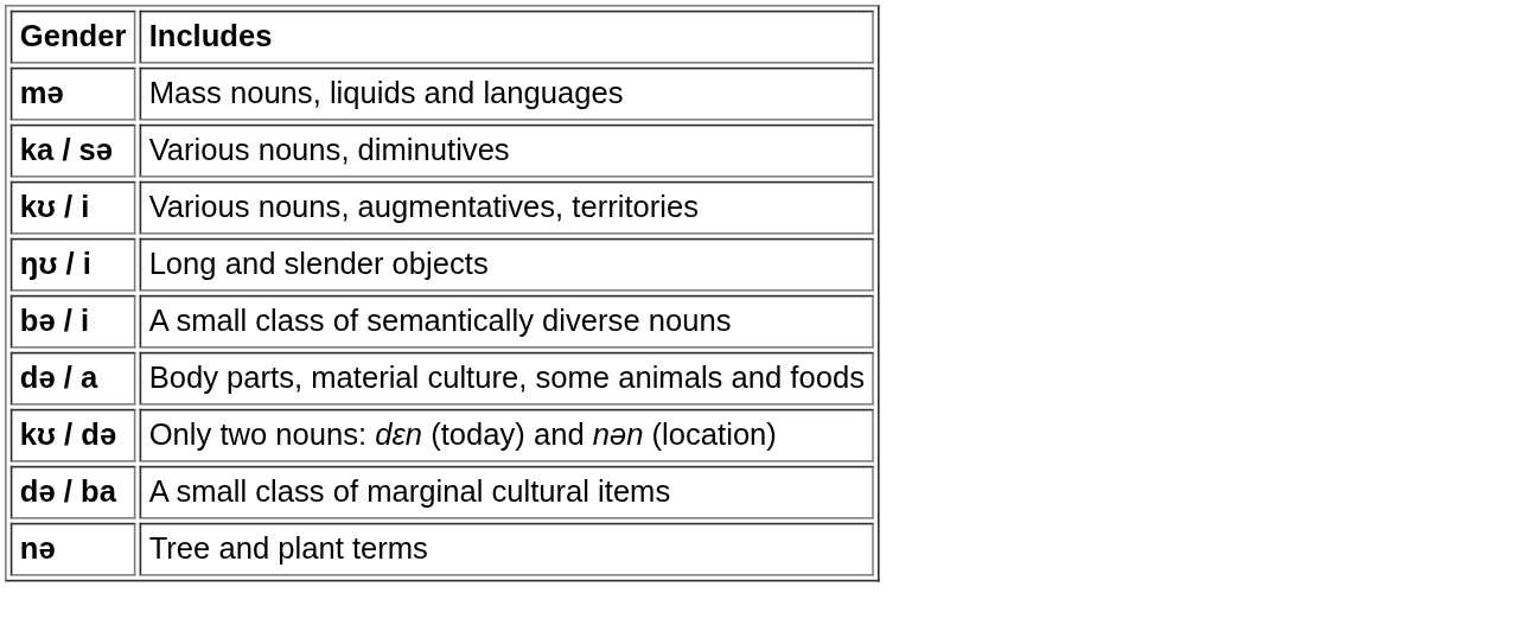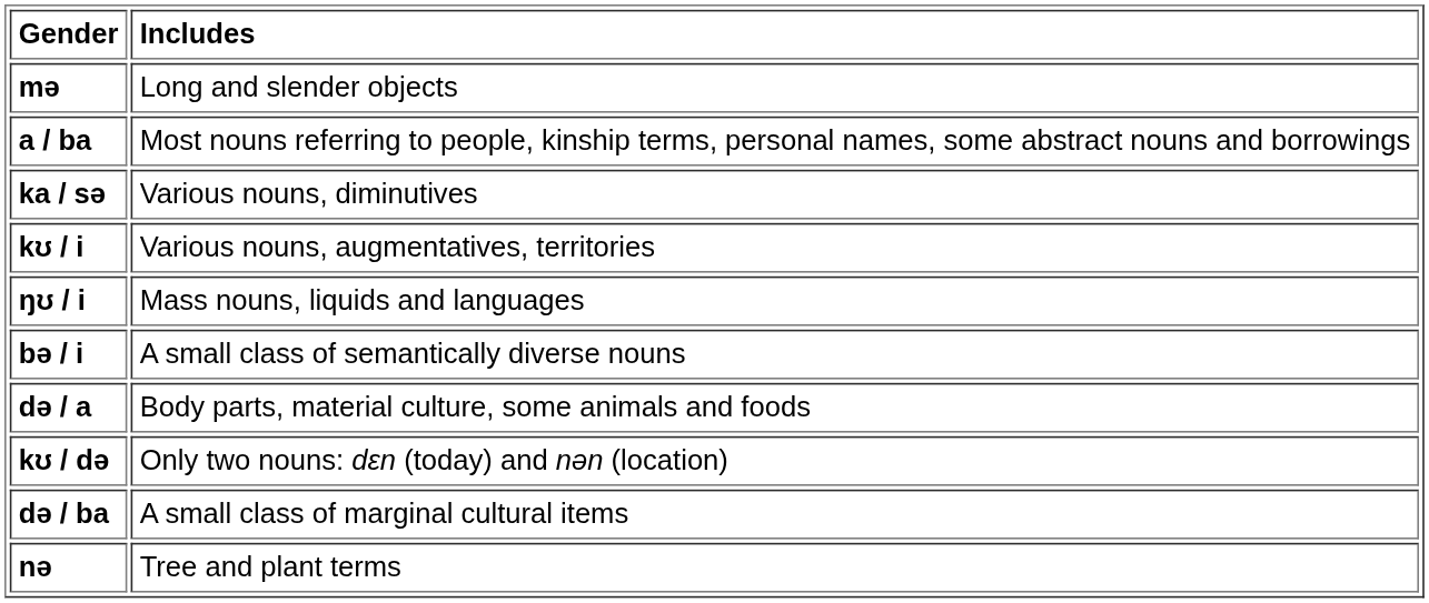mə | Includes: Mass nouns, liquids and languages -> Long and slender objects
+ row: a / ba | Most nouns referring to people, kinship terms, personal names, some abstract nouns and borrowings
ŋʊ / i | Includes: Long and slender objects -> Mass nouns, liquids and languages
